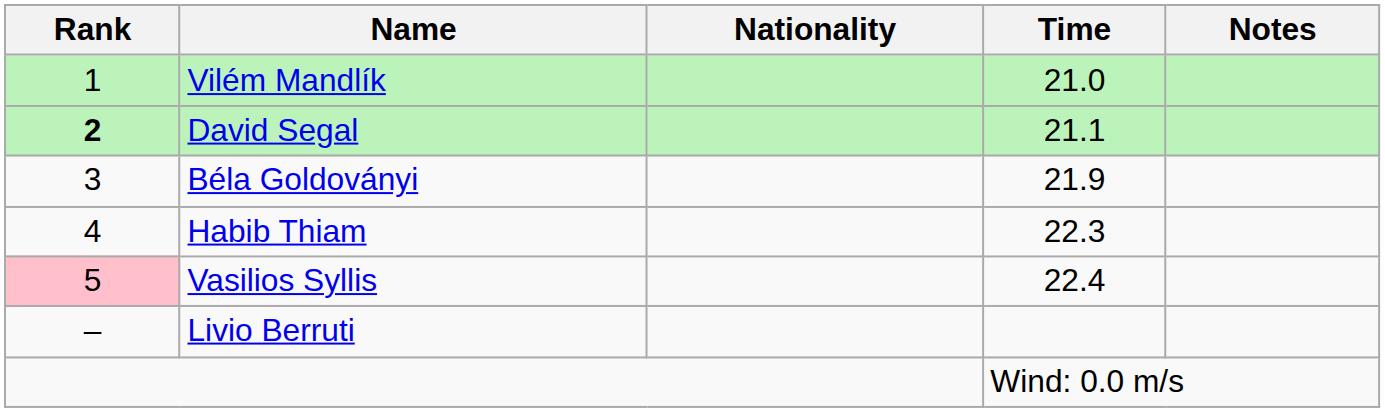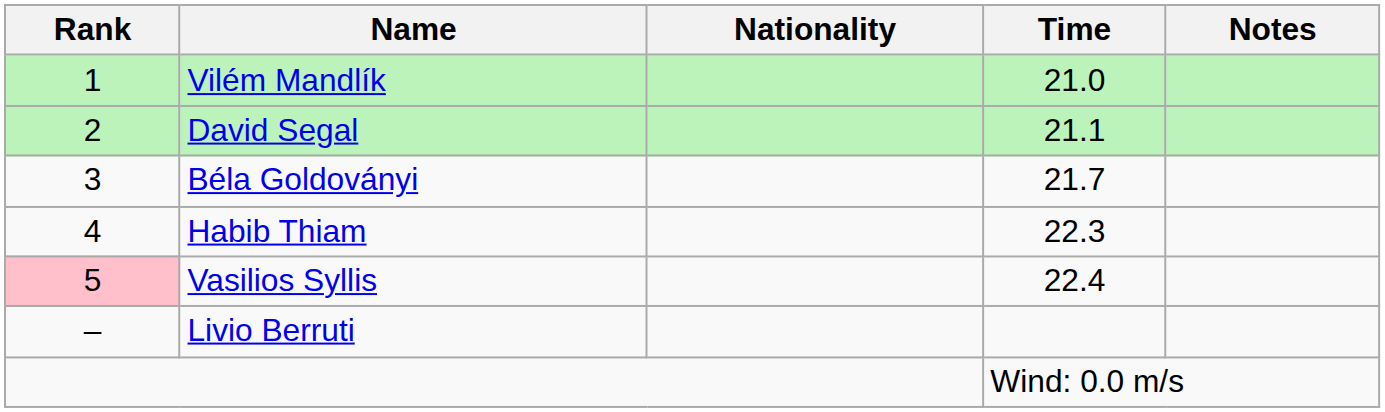David Segal | Rank: bold -> normal
Béla Goldoványi | Time: 21.9 -> 21.7
